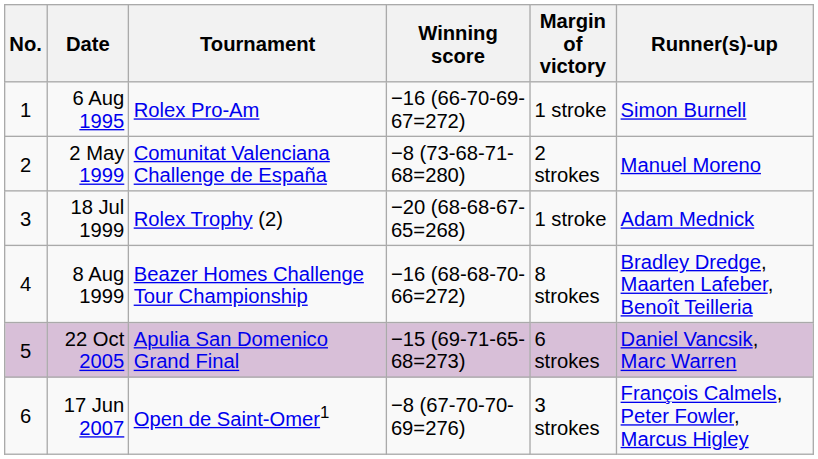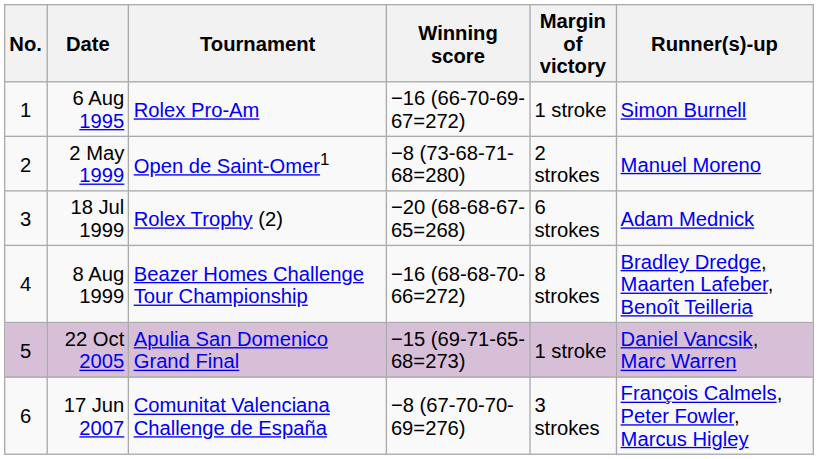2 May 1999 | Tournament: Comunitat Valenciana Challenge de España -> Open de Saint-Omer1
18 Jul 1999 | Margin of victory: 1 stroke -> 6 strokes
22 Oct 2005 | Margin of victory: 6 strokes -> 1 stroke
17 Jun 2007 | Tournament: Open de Saint-Omer1 -> Comunitat Valenciana Challenge de España
